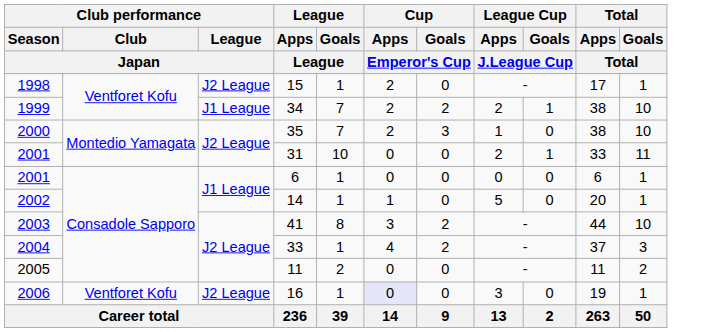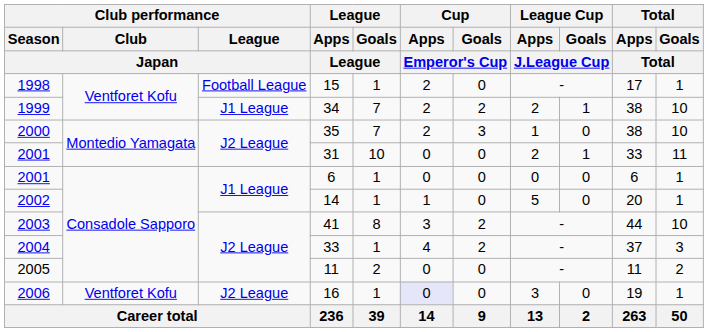15 | Club performance / League / Japan: J2 League -> Football League
